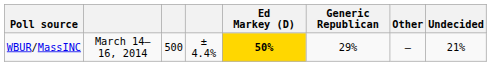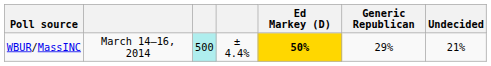- column: Other | —
WBUR/MassINC | column 3: no background -> paleturquoise background
